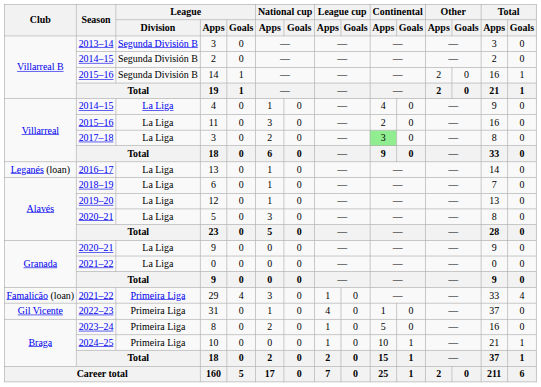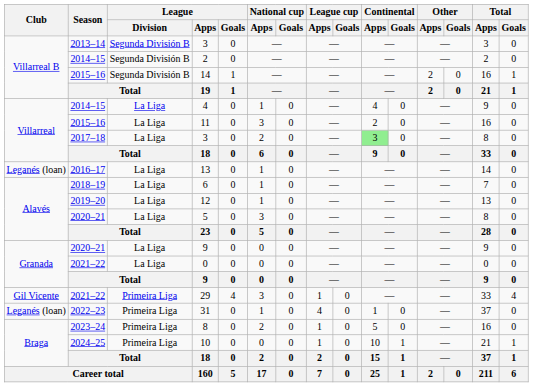29 | Club: Famalicão (loan) -> Gil Vicente
31 | Club: Gil Vicente -> Leganés (loan)
